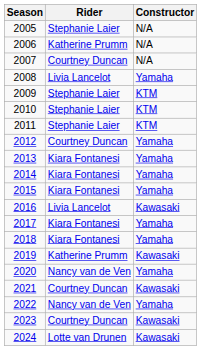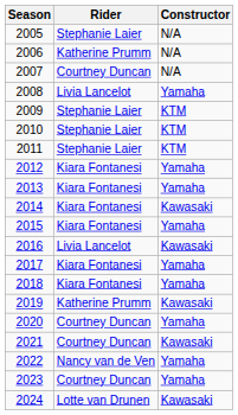2012 | Rider: Courtney Duncan -> Kiara Fontanesi
2014 | Constructor: Yamaha -> Kawasaki
2020 | Rider: Nancy van de Ven -> Courtney Duncan
2023 | Constructor: Kawasaki -> Yamaha
